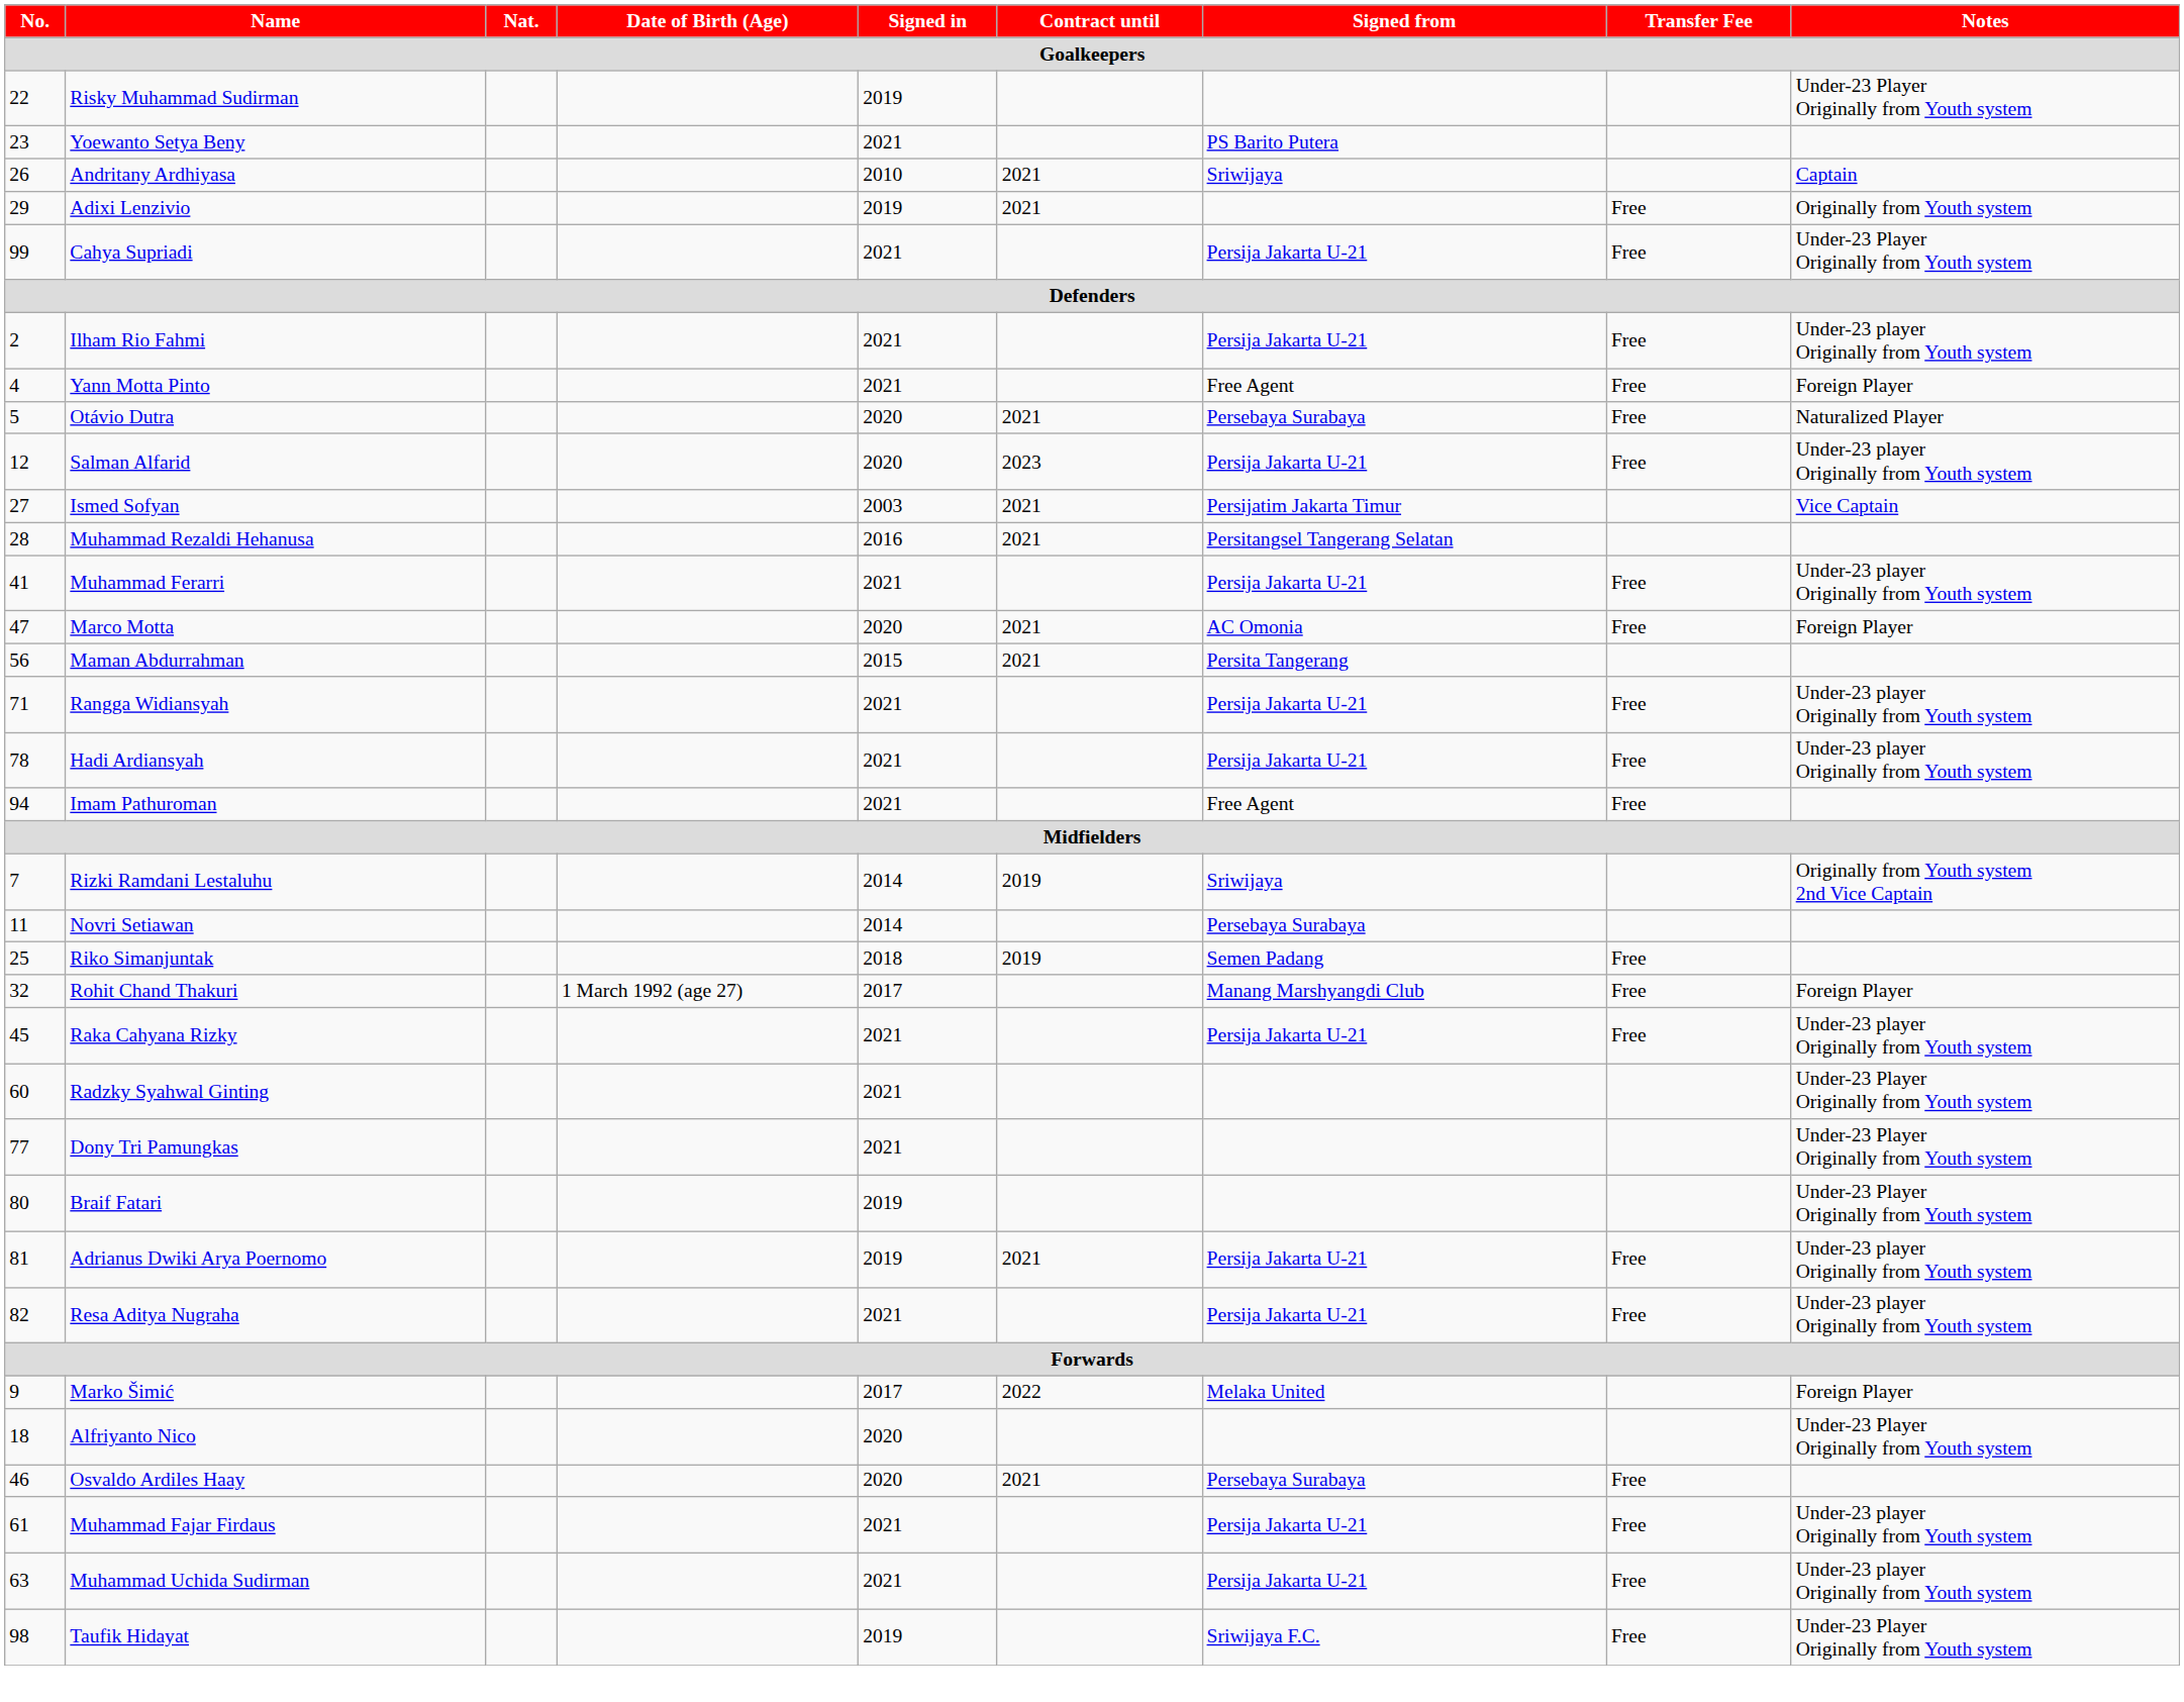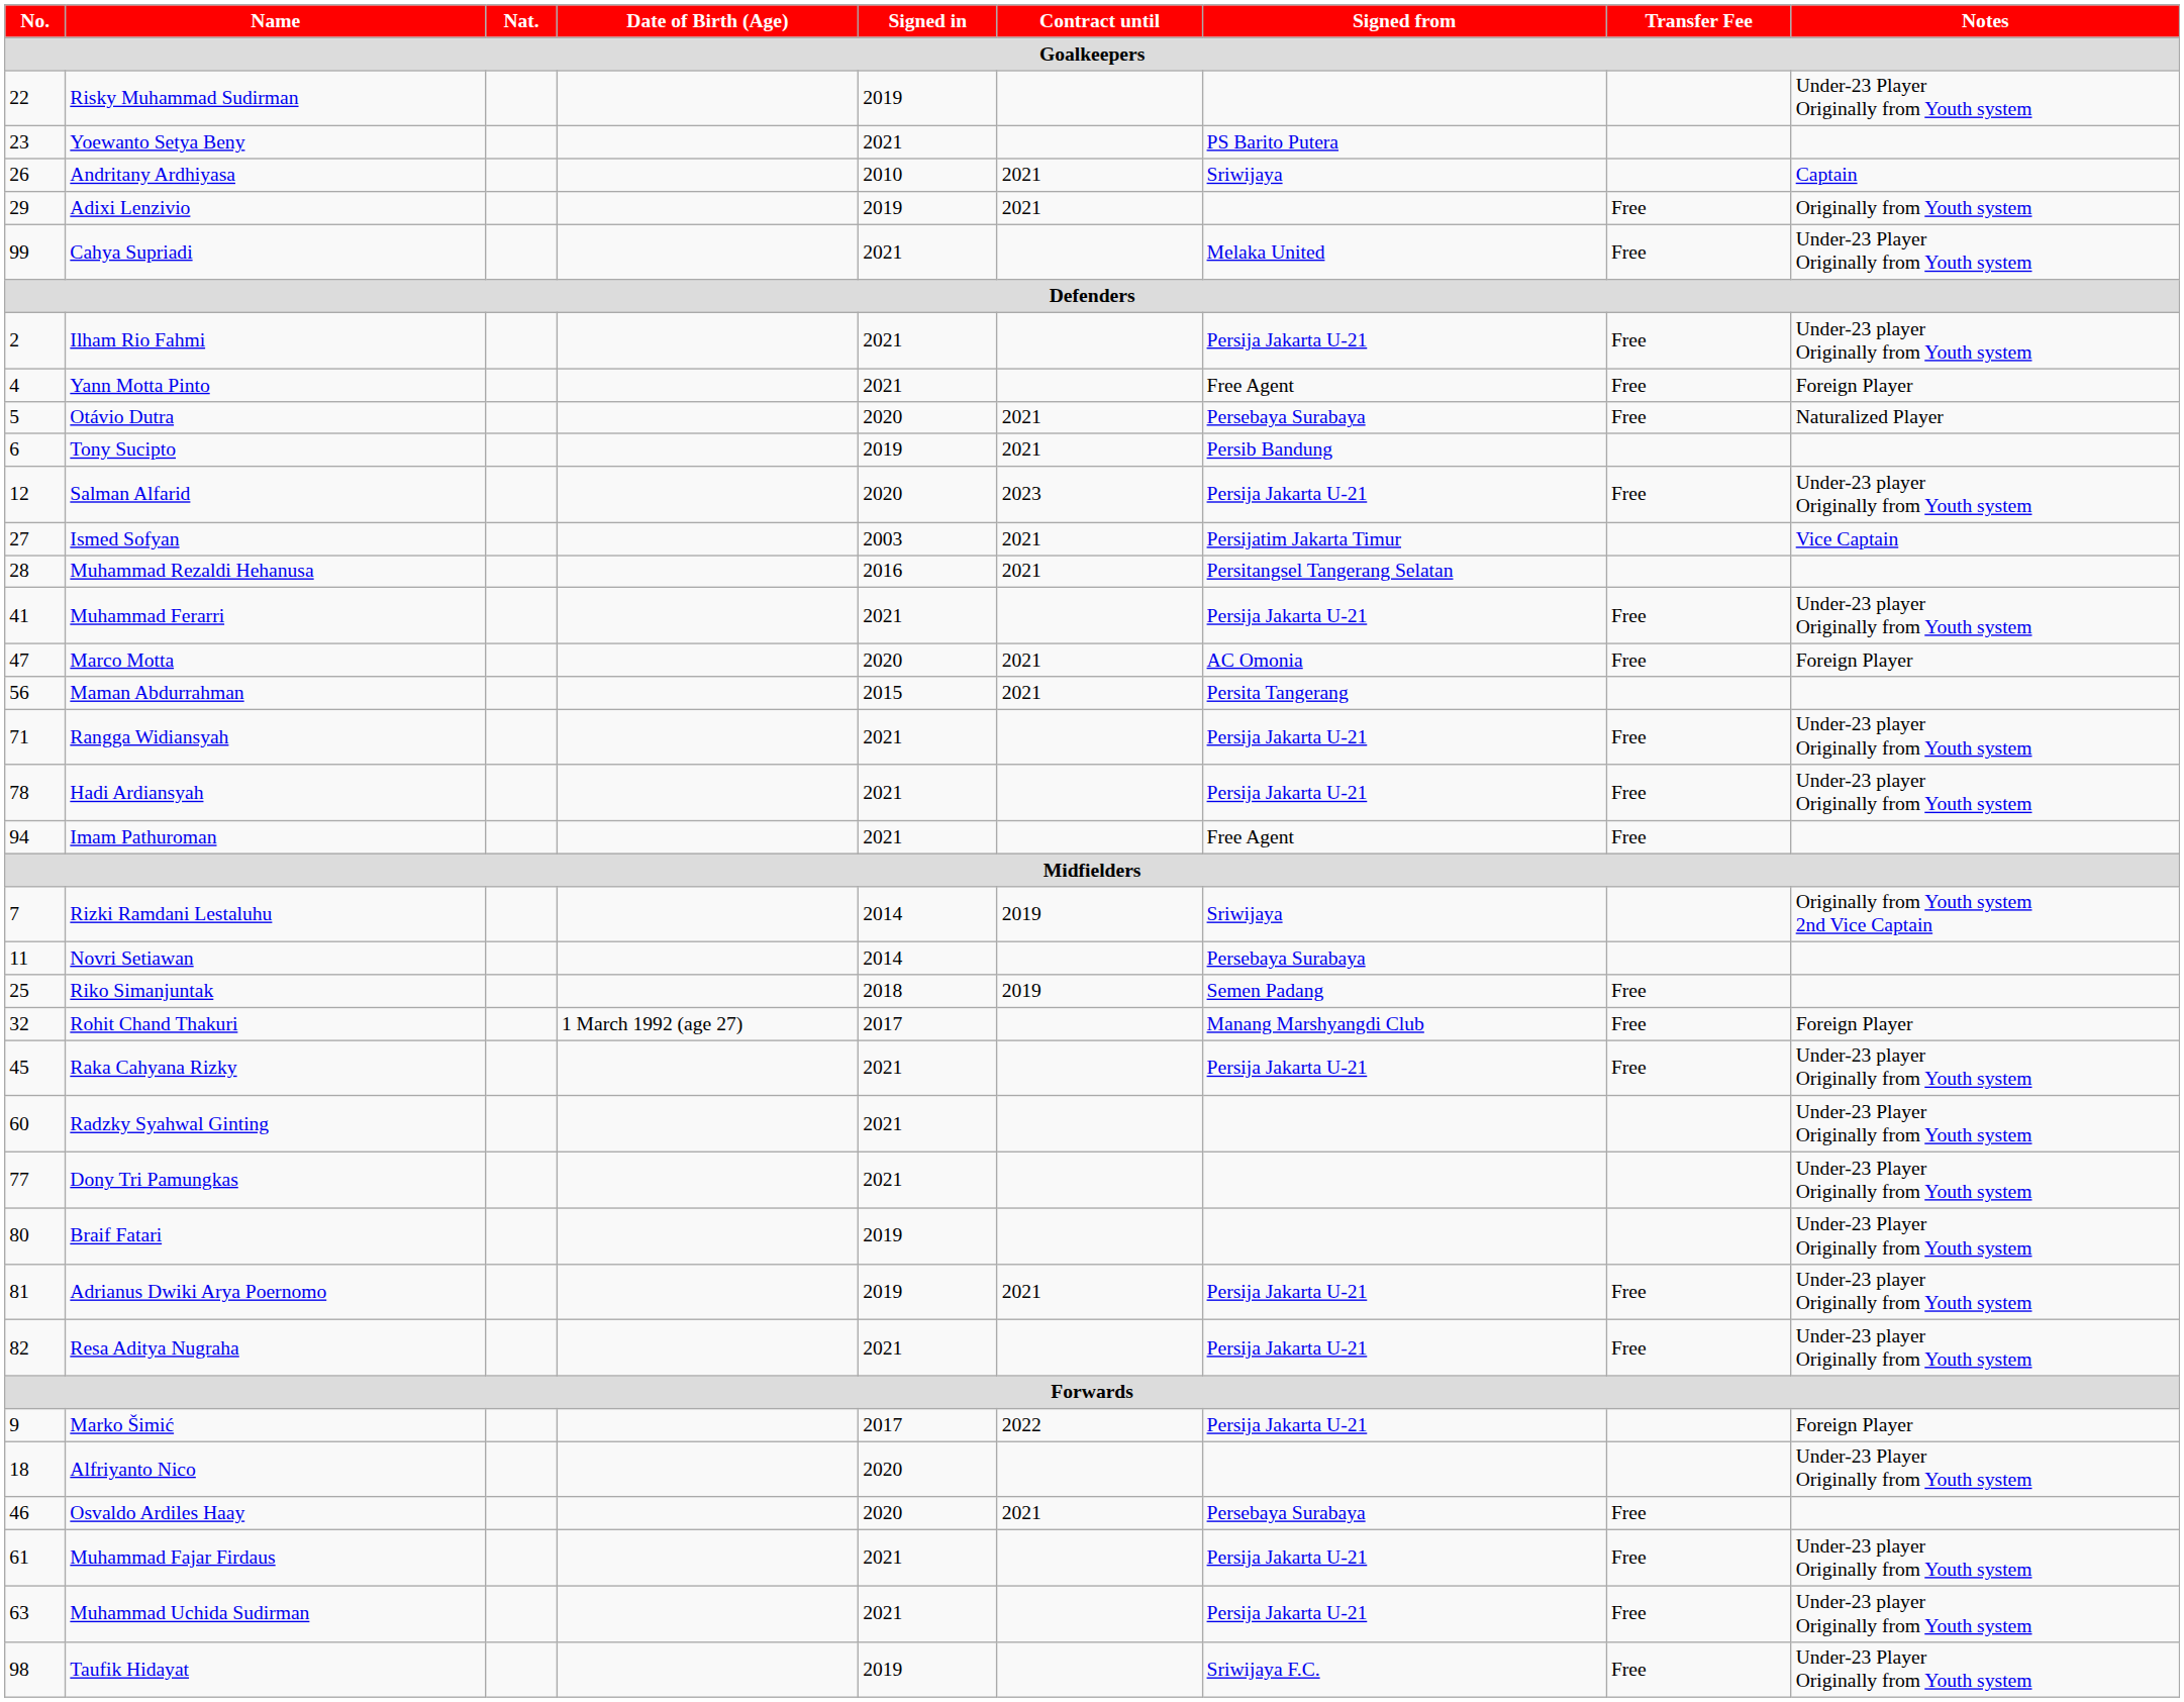Cahya Supriadi | Signed from: Persija Jakarta U-21 -> Melaka United
+ row: 6 | Tony Sucipto | 2019 | 2021 | Persib Bandung
Marko Šimić | Signed from: Melaka United -> Persija Jakarta U-21
